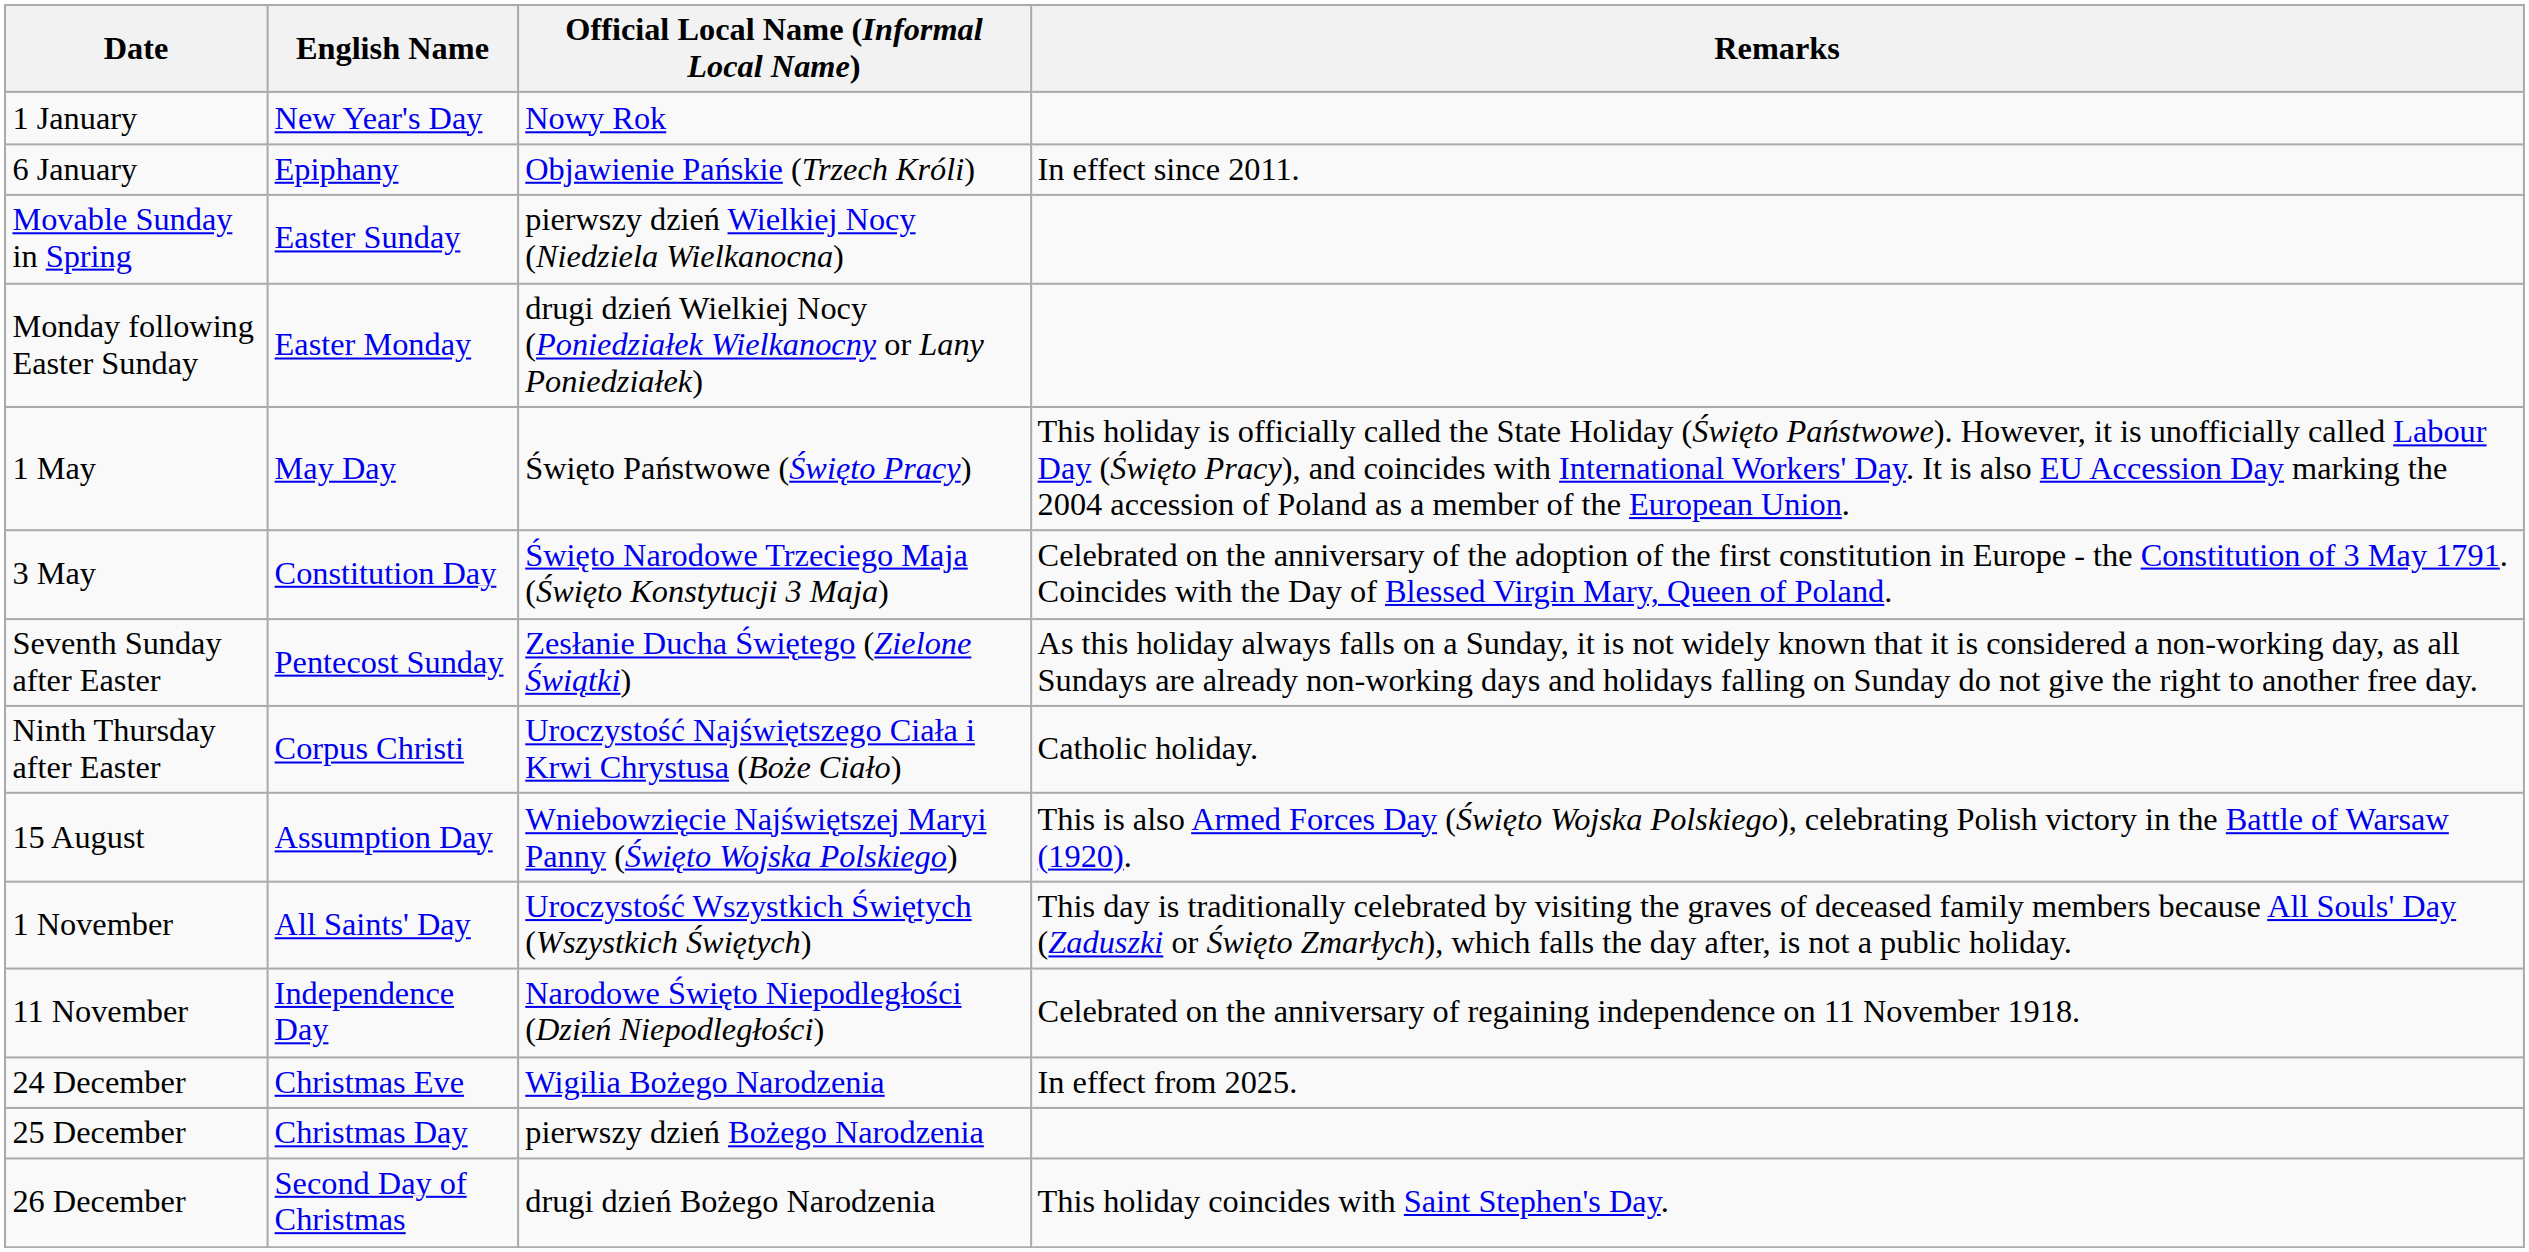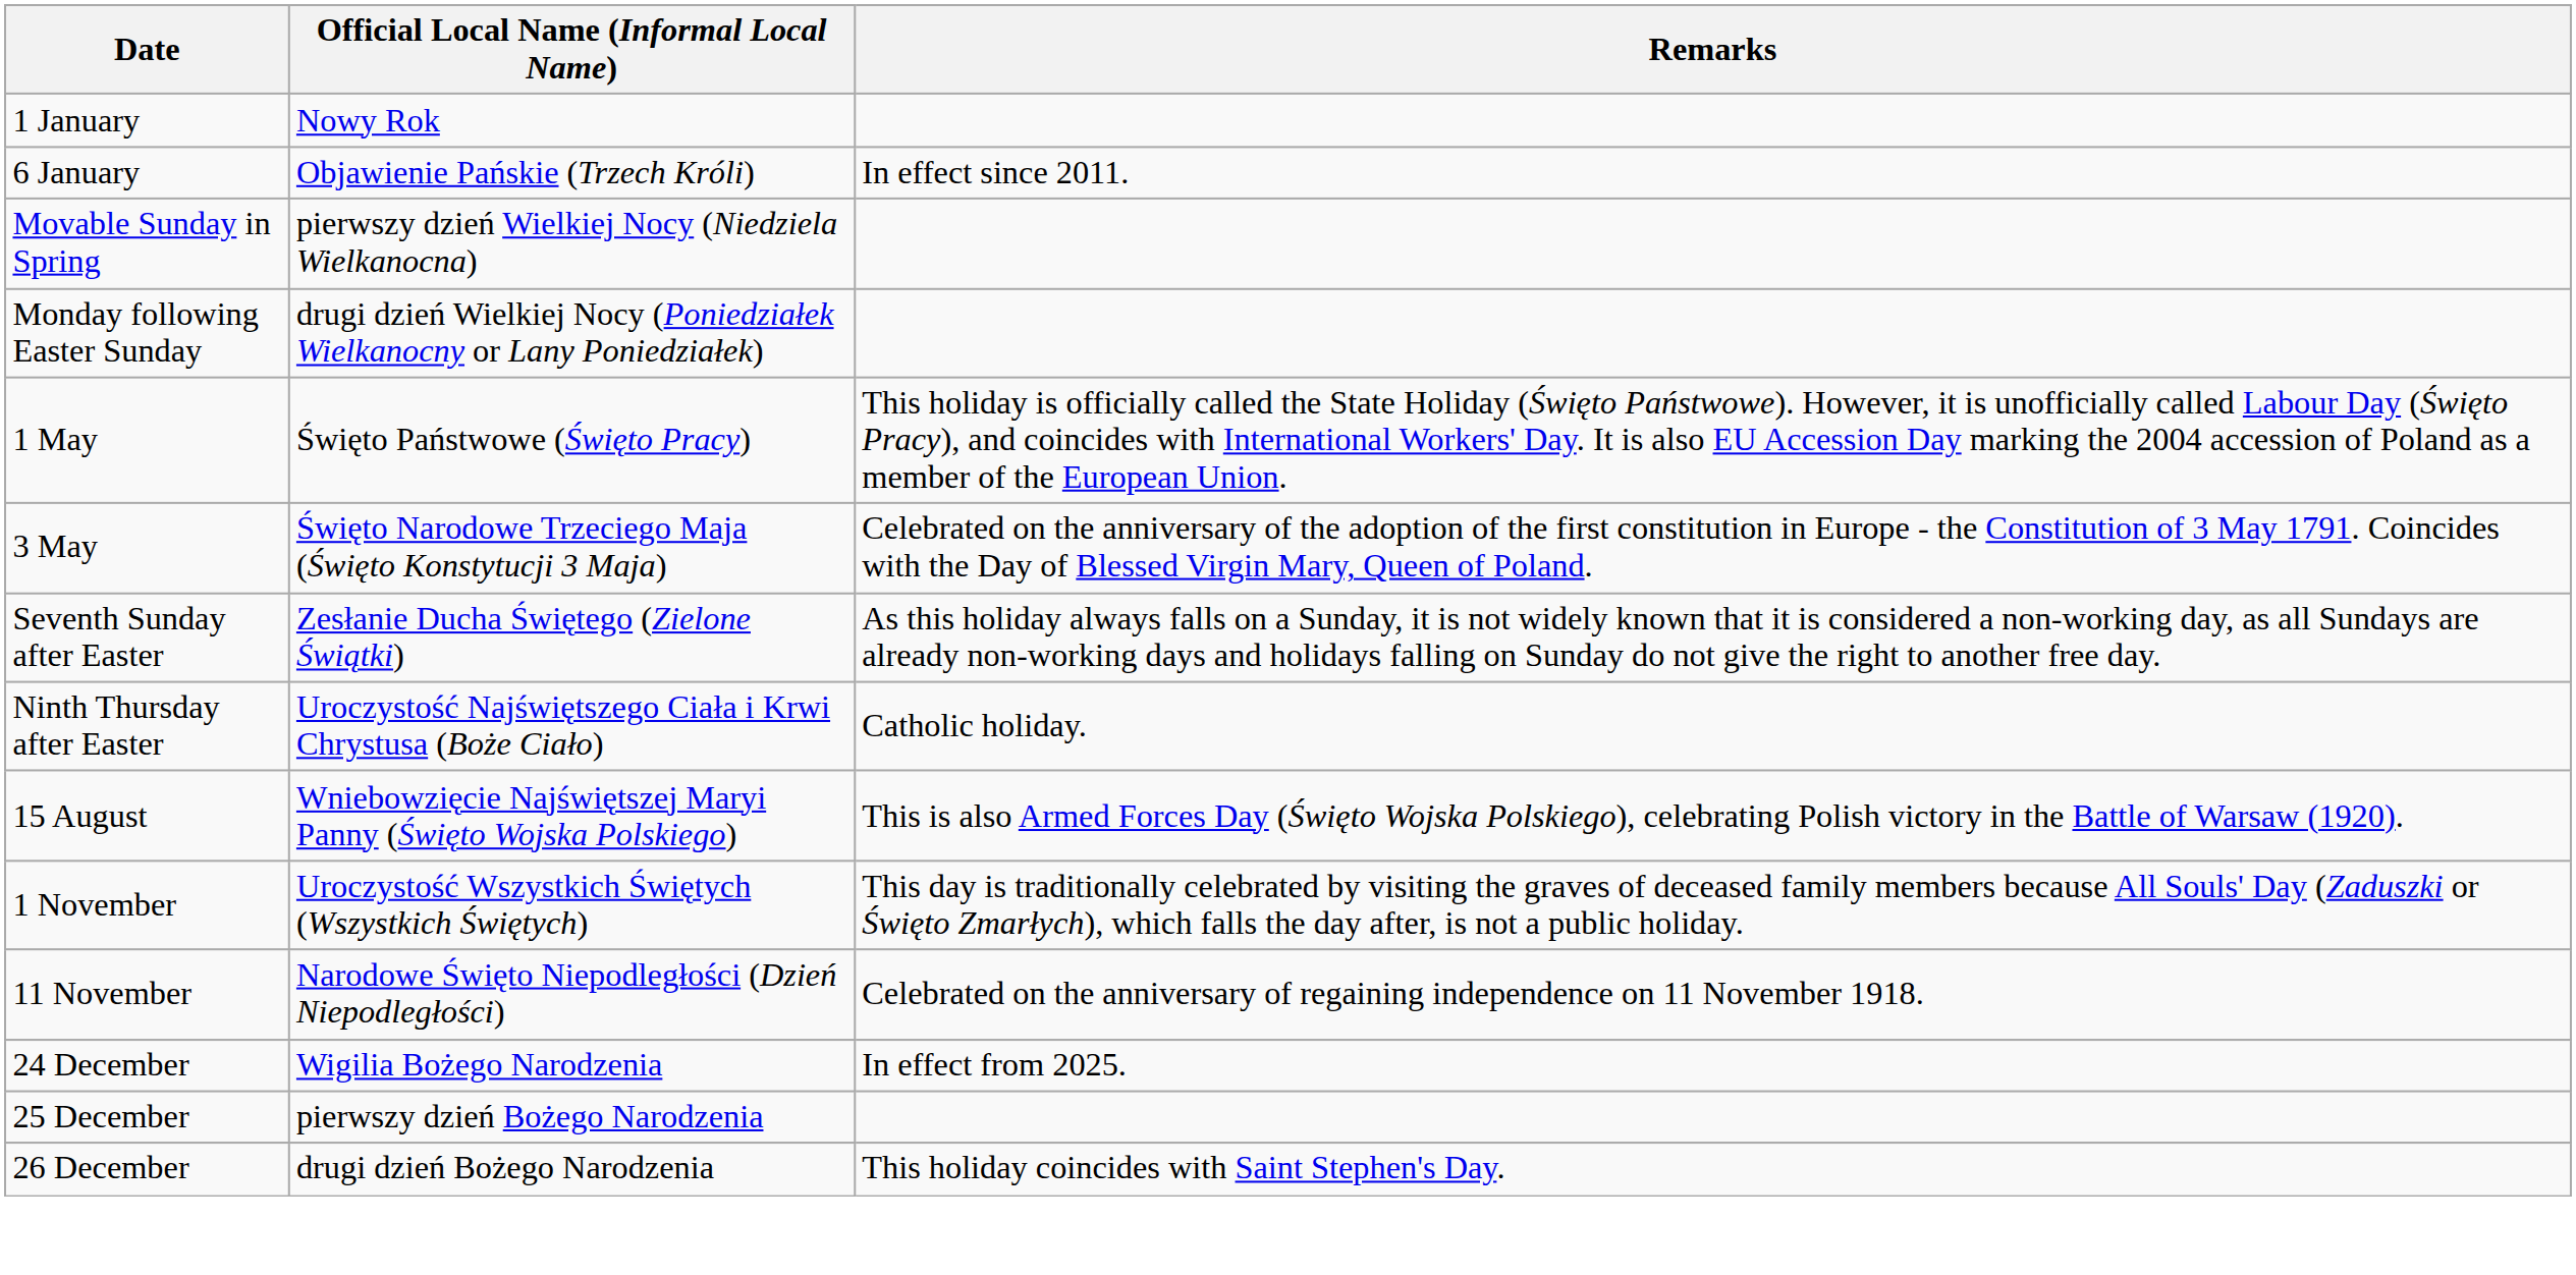- column: English Name | New Year's Day | Epiphany | Easter Sunday | Easter Monday | May Day | Constitution Day | Pentecost Sunday | Corpus Christi | Assumption Day | All Saints' Day | Independence Day | Christmas Eve | Christmas Day | Second Day of Christmas
